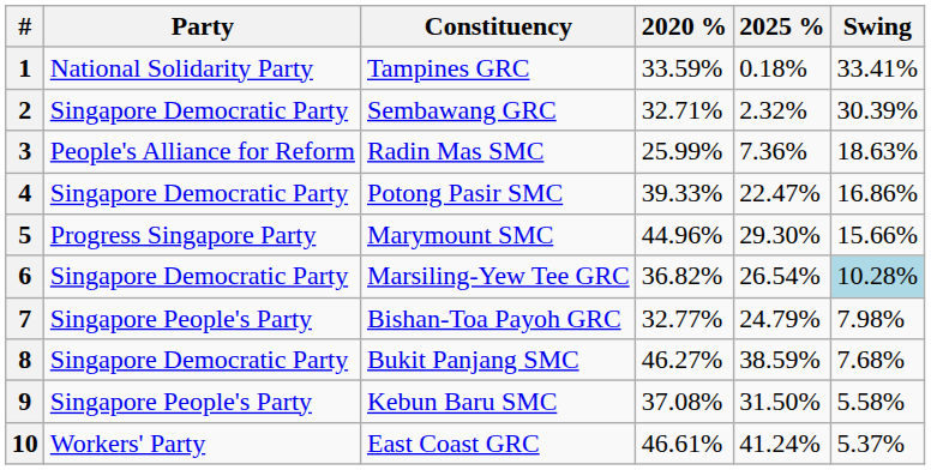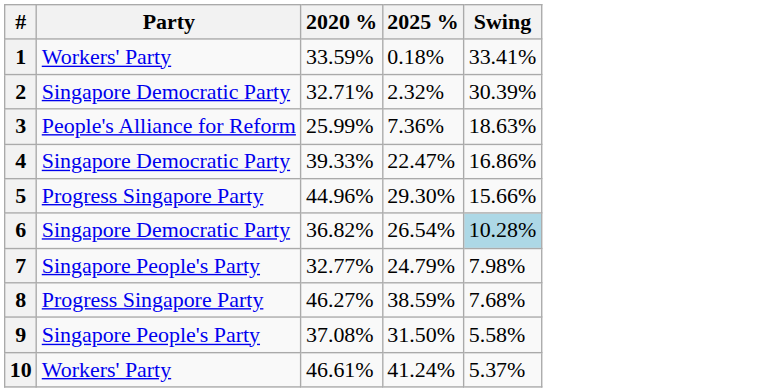- column: Constituency | Tampines GRC | Sembawang GRC | Radin Mas SMC | Potong Pasir SMC | Marymount SMC | Marsiling-Yew Tee GRC | Bishan-Toa Payoh GRC | Bukit Panjang SMC | Kebun Baru SMC | East Coast GRC
1 | Party: National Solidarity Party -> Workers' Party
8 | Party: Singapore Democratic Party -> Progress Singapore Party
